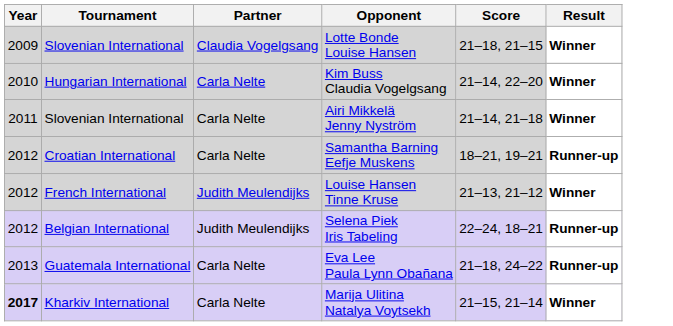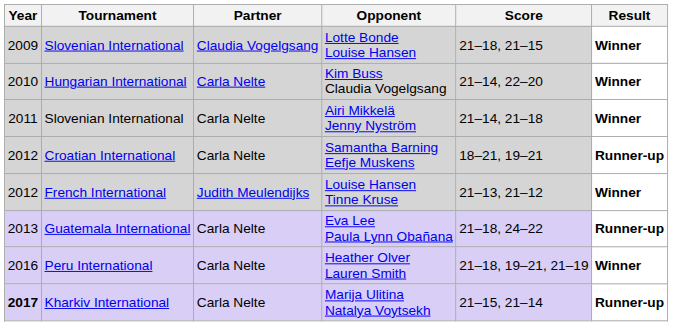- row: 2012 | Belgian International | Judith Meulendijks | Selena Piek Iris Tabeling | 22–24, 18–21 | Runner-up
+ row: 2016 | Peru International | Carla Nelte | Heather Olver Lauren Smith | 21–18, 19–21, 21–19 | Winner
Marija Ulitina Natalya Voytsekh | Result: Winner -> Runner-up
